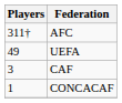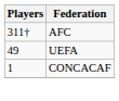- row: 3 | CAF
